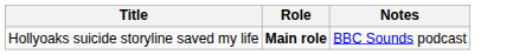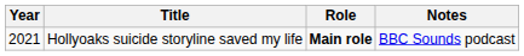+ column: Year | 2021
